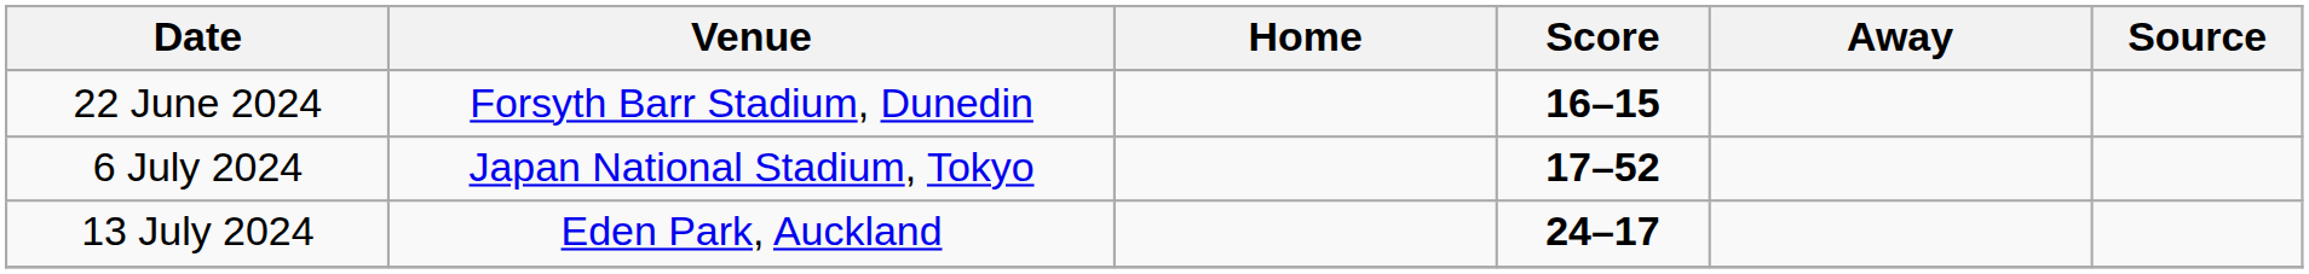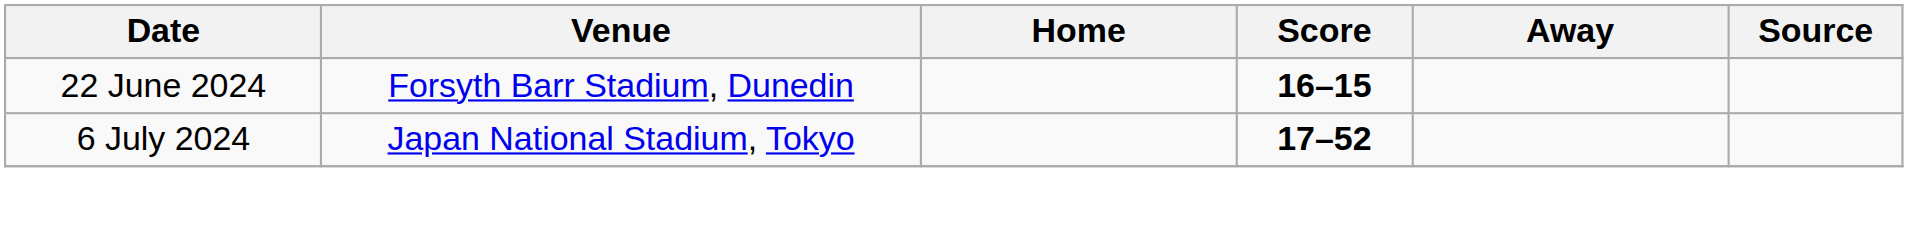- row: 13 July 2024 | Eden Park, Auckland | 24–17
